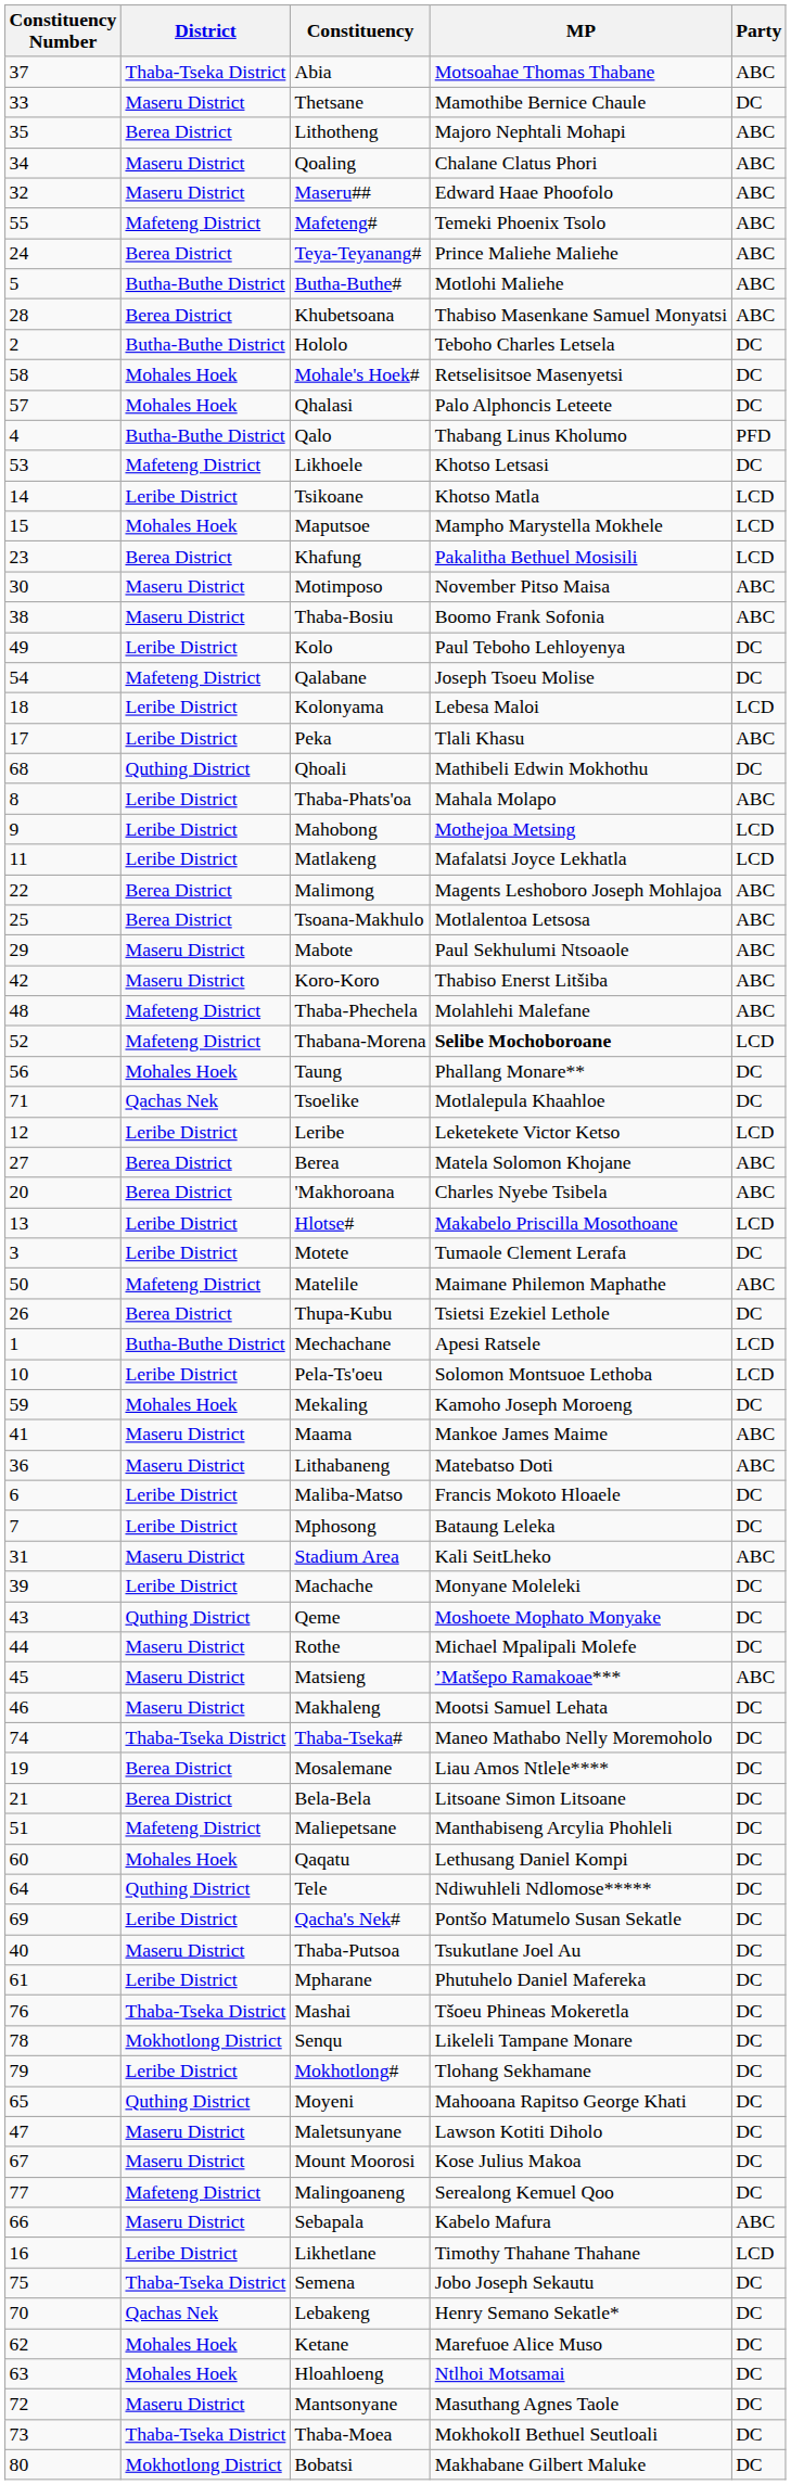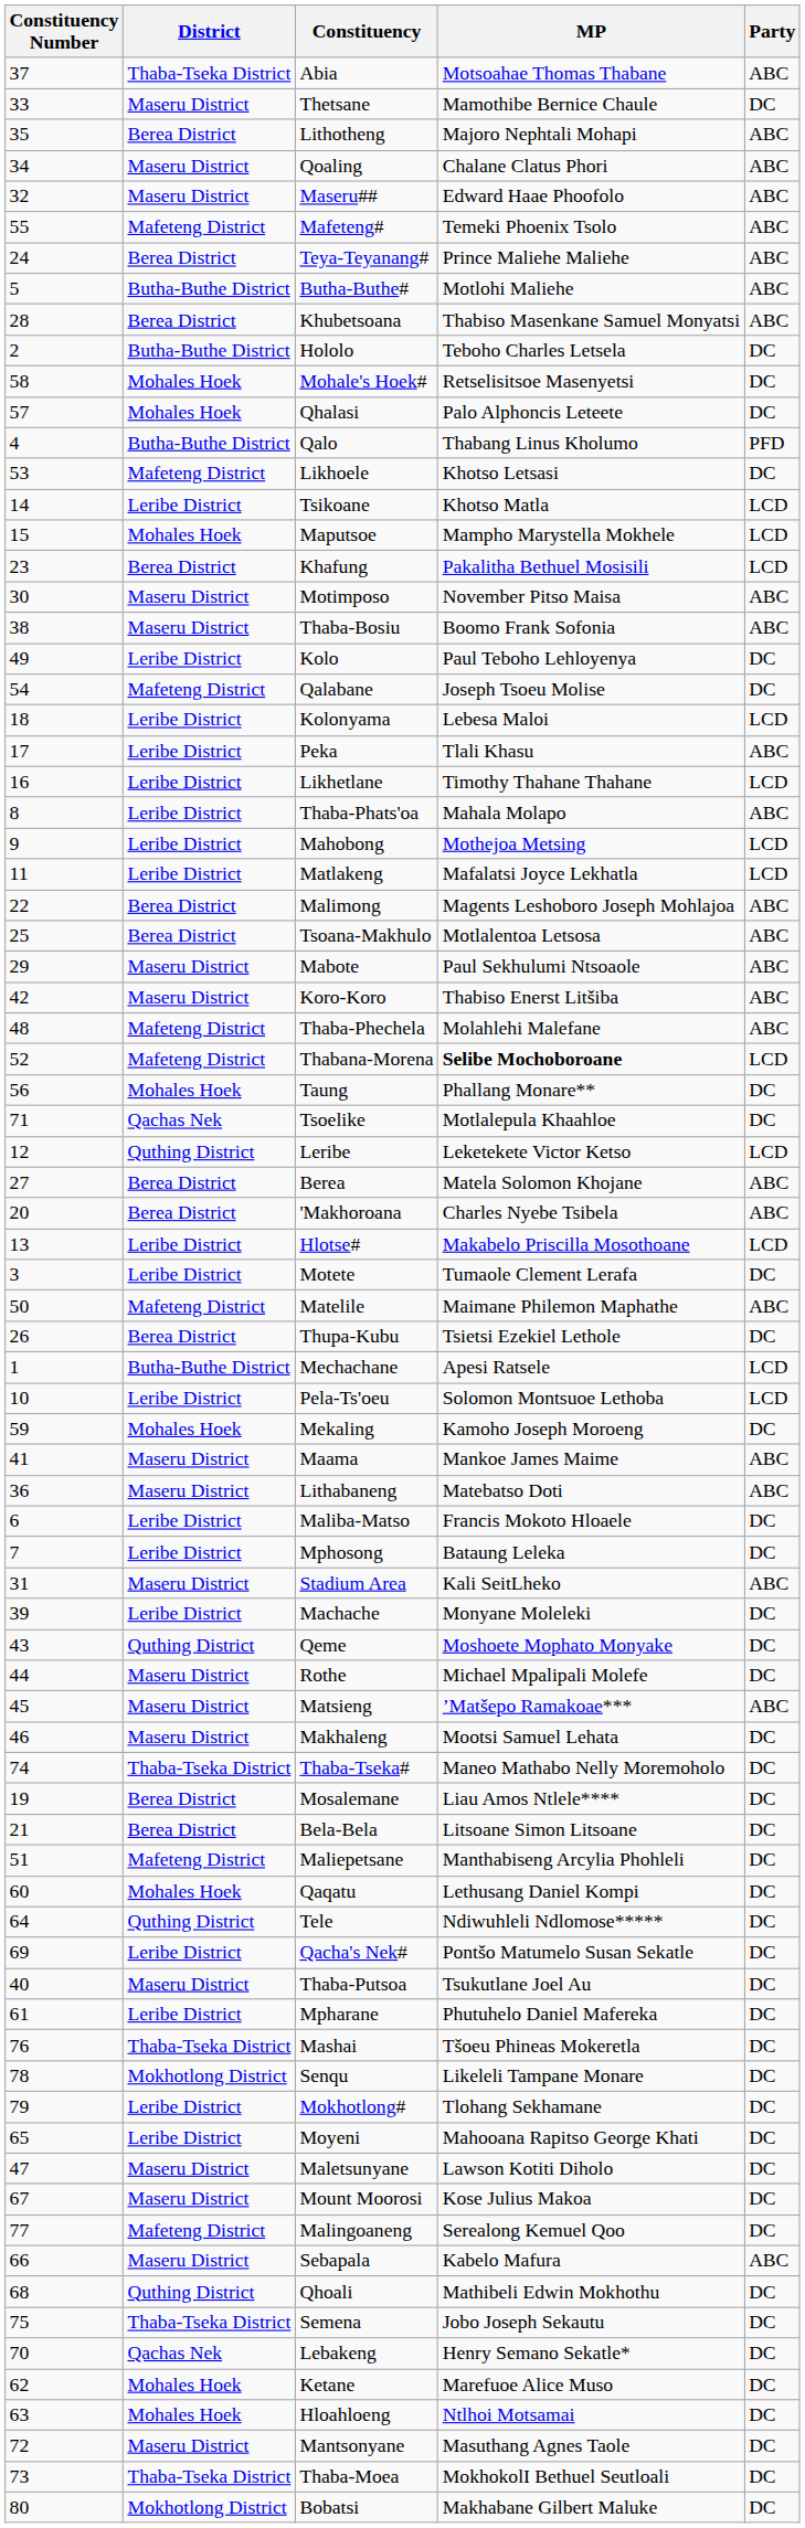rows swapped: Likhetlane <-> Qhoali
Leribe | District: Leribe District -> Quthing District
Moyeni | District: Quthing District -> Leribe District
